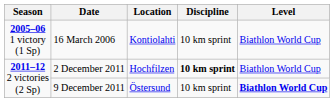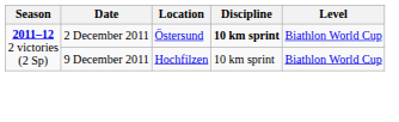- row: 2005–06 1 victory (1 Sp) | 16 March 2006 | Kontiolahti | 10 km sprint | Biathlon World Cup
2 December 2011 | Location: Hochfilzen -> Östersund
9 December 2011 | Location: Östersund -> Hochfilzen
9 December 2011 | Level: bold -> normal
